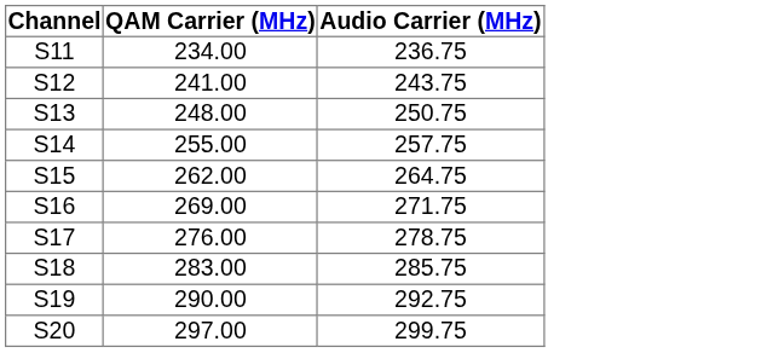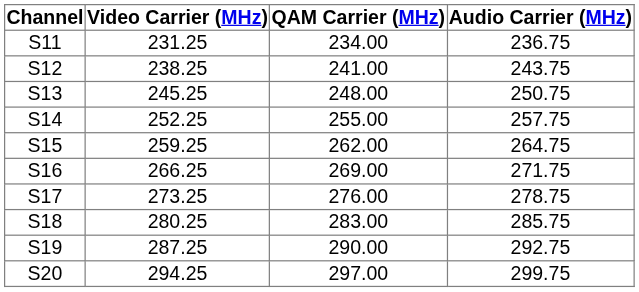+ column: Video Carrier (MHz) | 231.25 | 238.25 | 245.25 | 252.25 | 259.25 | 266.25 | 273.25 | 280.25 | 287.25 | 294.25
